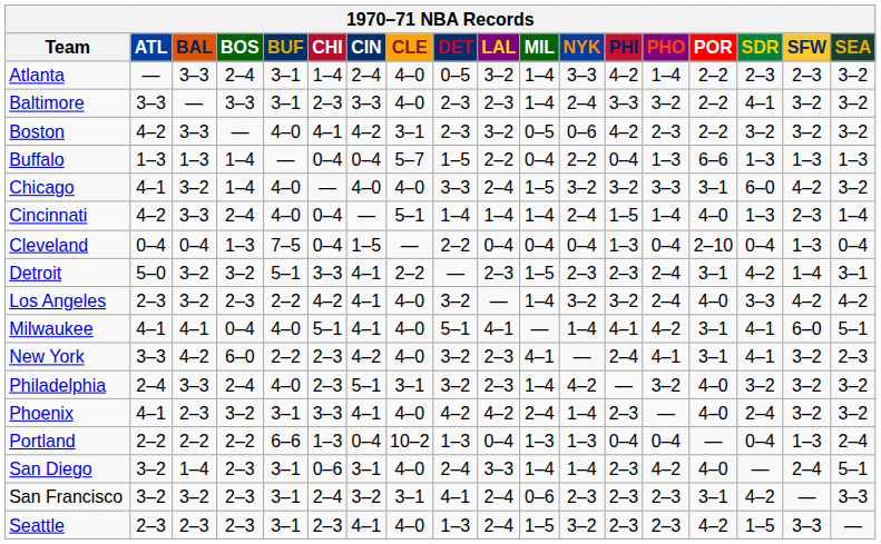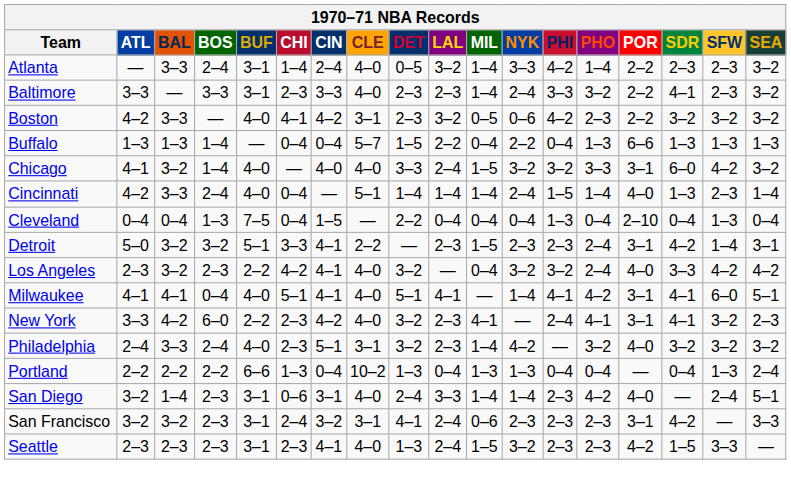Baltimore | SFW: 3–2 -> 2–3
Los Angeles | MIL: 1–4 -> 0–4
- row: Phoenix | 4–1 | 2–3 | 3–2 | 3–1 | 3–3 | 4–1 | 4–0 | 4–2 | 4–2 | 2–4 | 1–4 | 2–3 | — | 4–0 | 2–4 | 3–2 | 3–2
